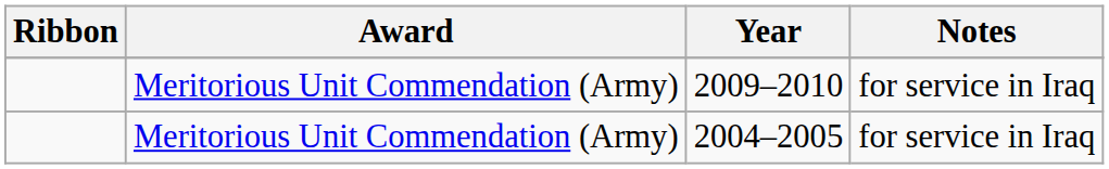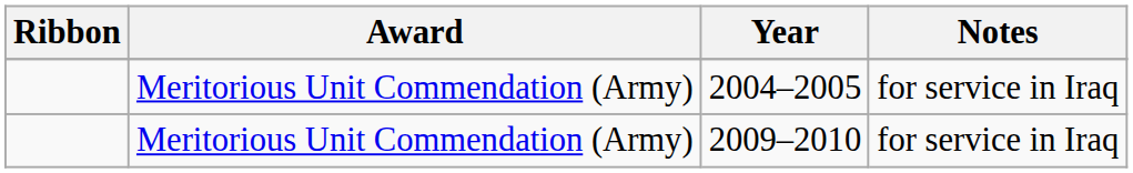rows swapped: 2004–2005 <-> 2009–2010
